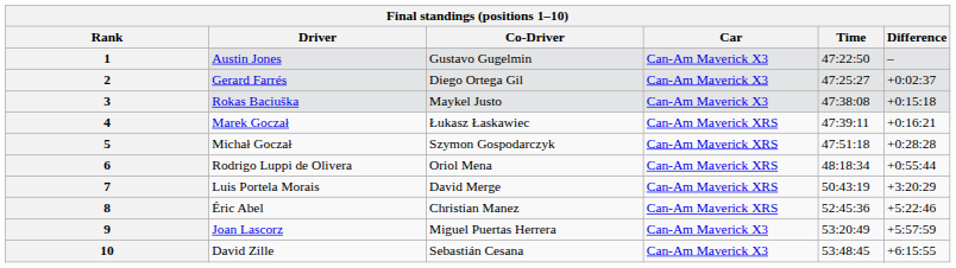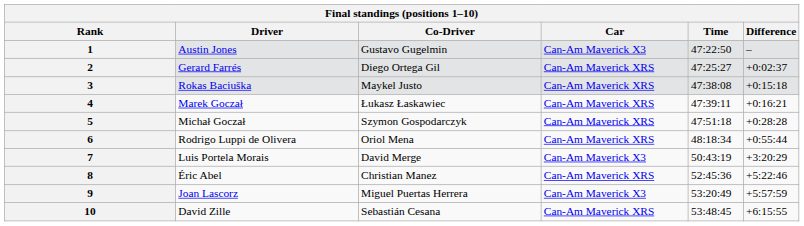2 | Car: Can-Am Maverick X3 -> Can-Am Maverick XRS
3 | Car: Can-Am Maverick X3 -> Can-Am Maverick XRS
7 | Car: Can-Am Maverick XRS -> Can-Am Maverick X3
10 | Car: Can-Am Maverick X3 -> Can-Am Maverick XRS
